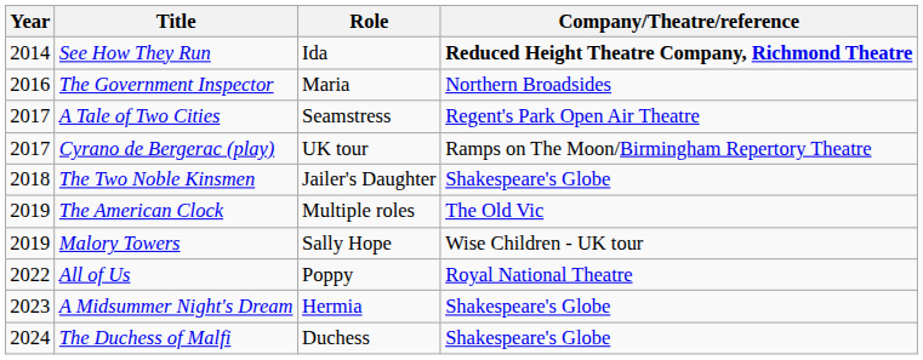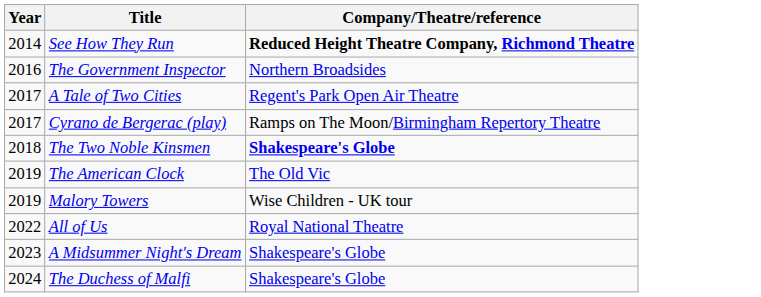- column: Role | Ida | Maria | Seamstress | UK tour | Jailer's Daughter | Multiple roles | Sally Hope | Poppy | Hermia | Duchess
The Two Noble Kinsmen | Company/Theatre/reference: normal -> bold
